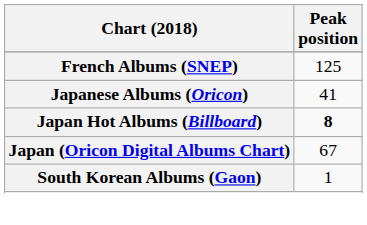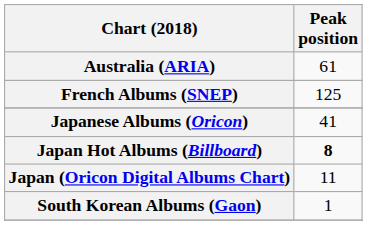+ row: Australia (ARIA) | 61
Japan (Oricon Digital Albums Chart) | Peak position: 67 -> 11
